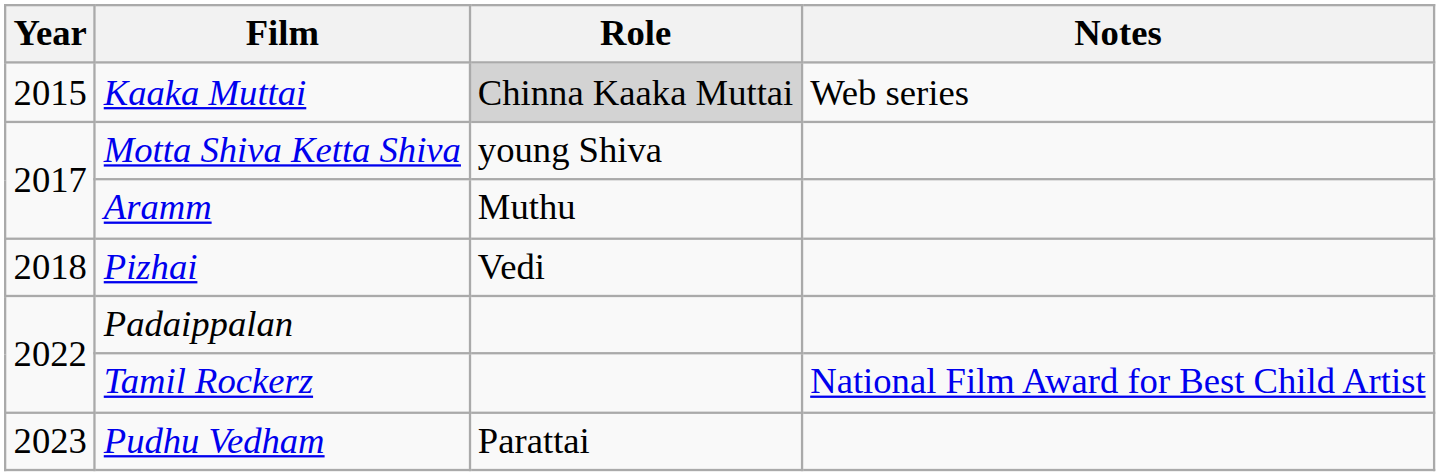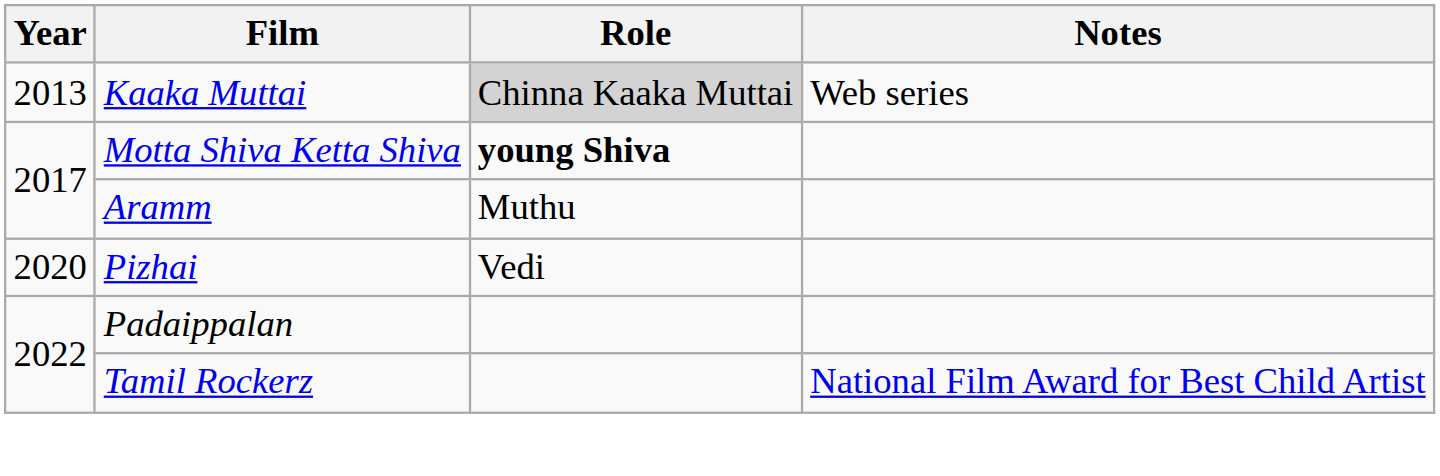Kaaka Muttai | Year: 2015 -> 2013
Motta Shiva Ketta Shiva | Role: normal -> bold
Pizhai | Year: 2018 -> 2020
- row: 2023 | Pudhu Vedham | Parattai
